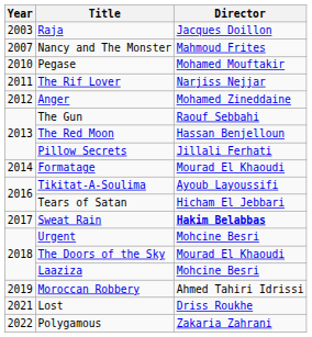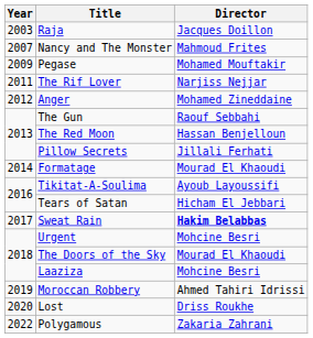Pegase | Year: 2010 -> 2009
Lost | Year: 2021 -> 2020
